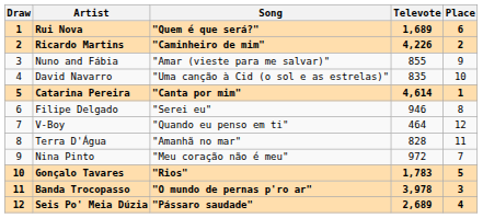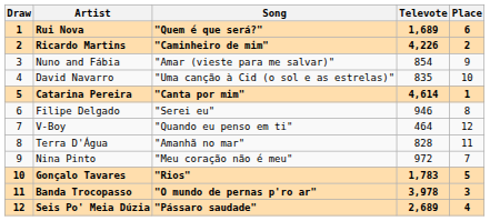Nuno and Fábia | Televote: 855 -> 854
